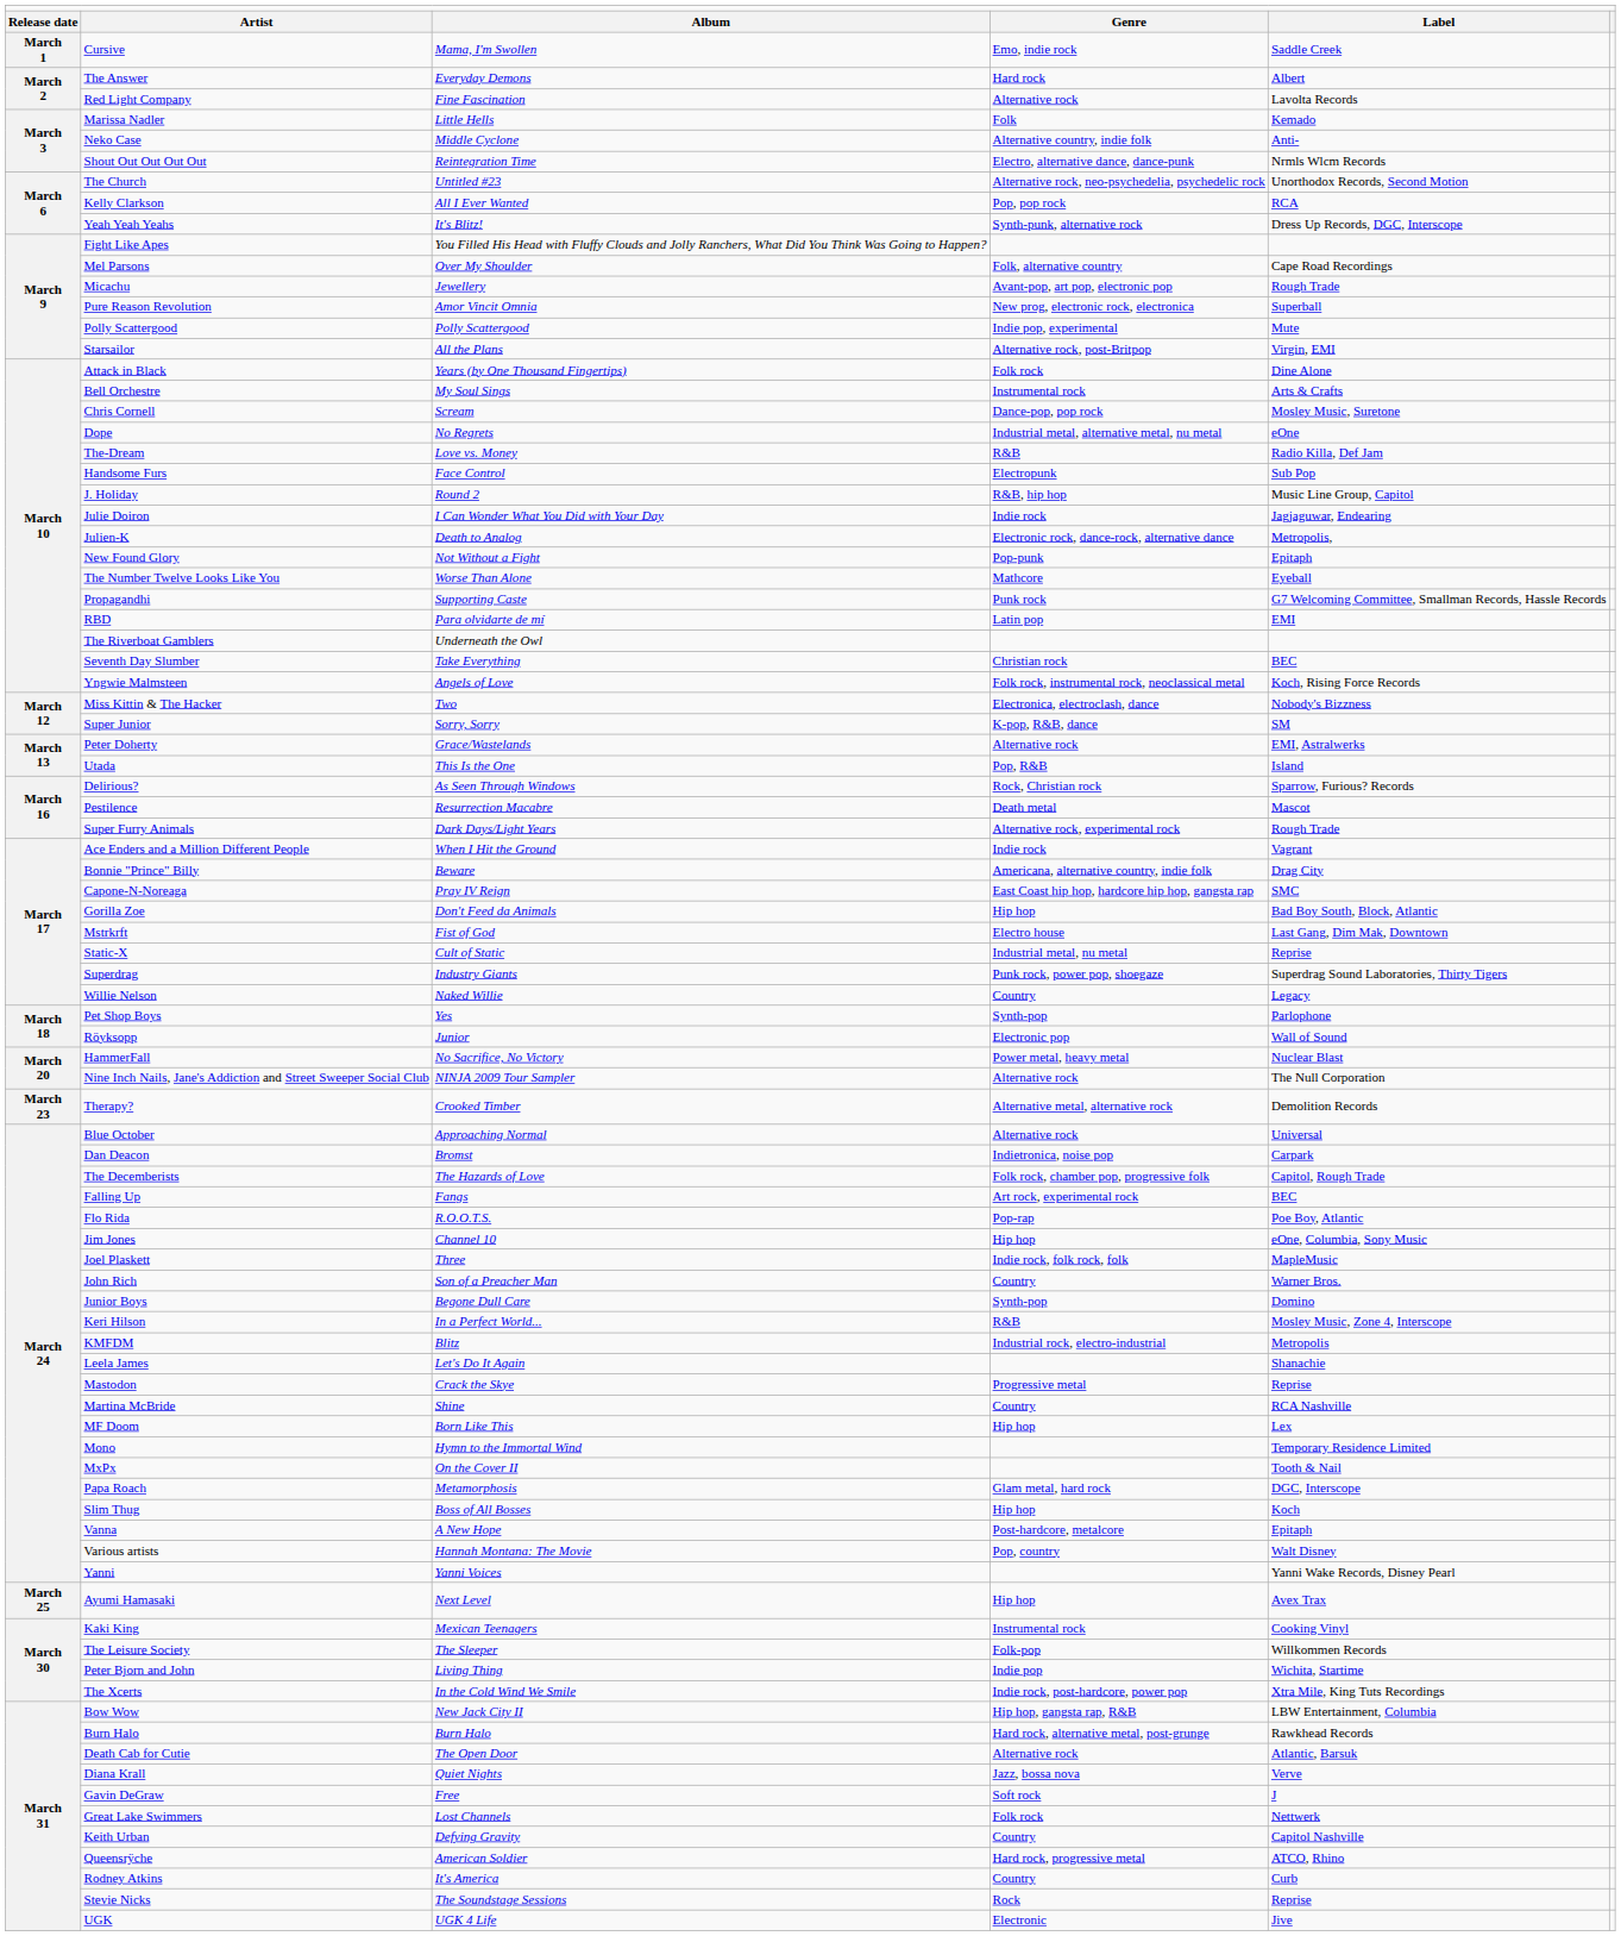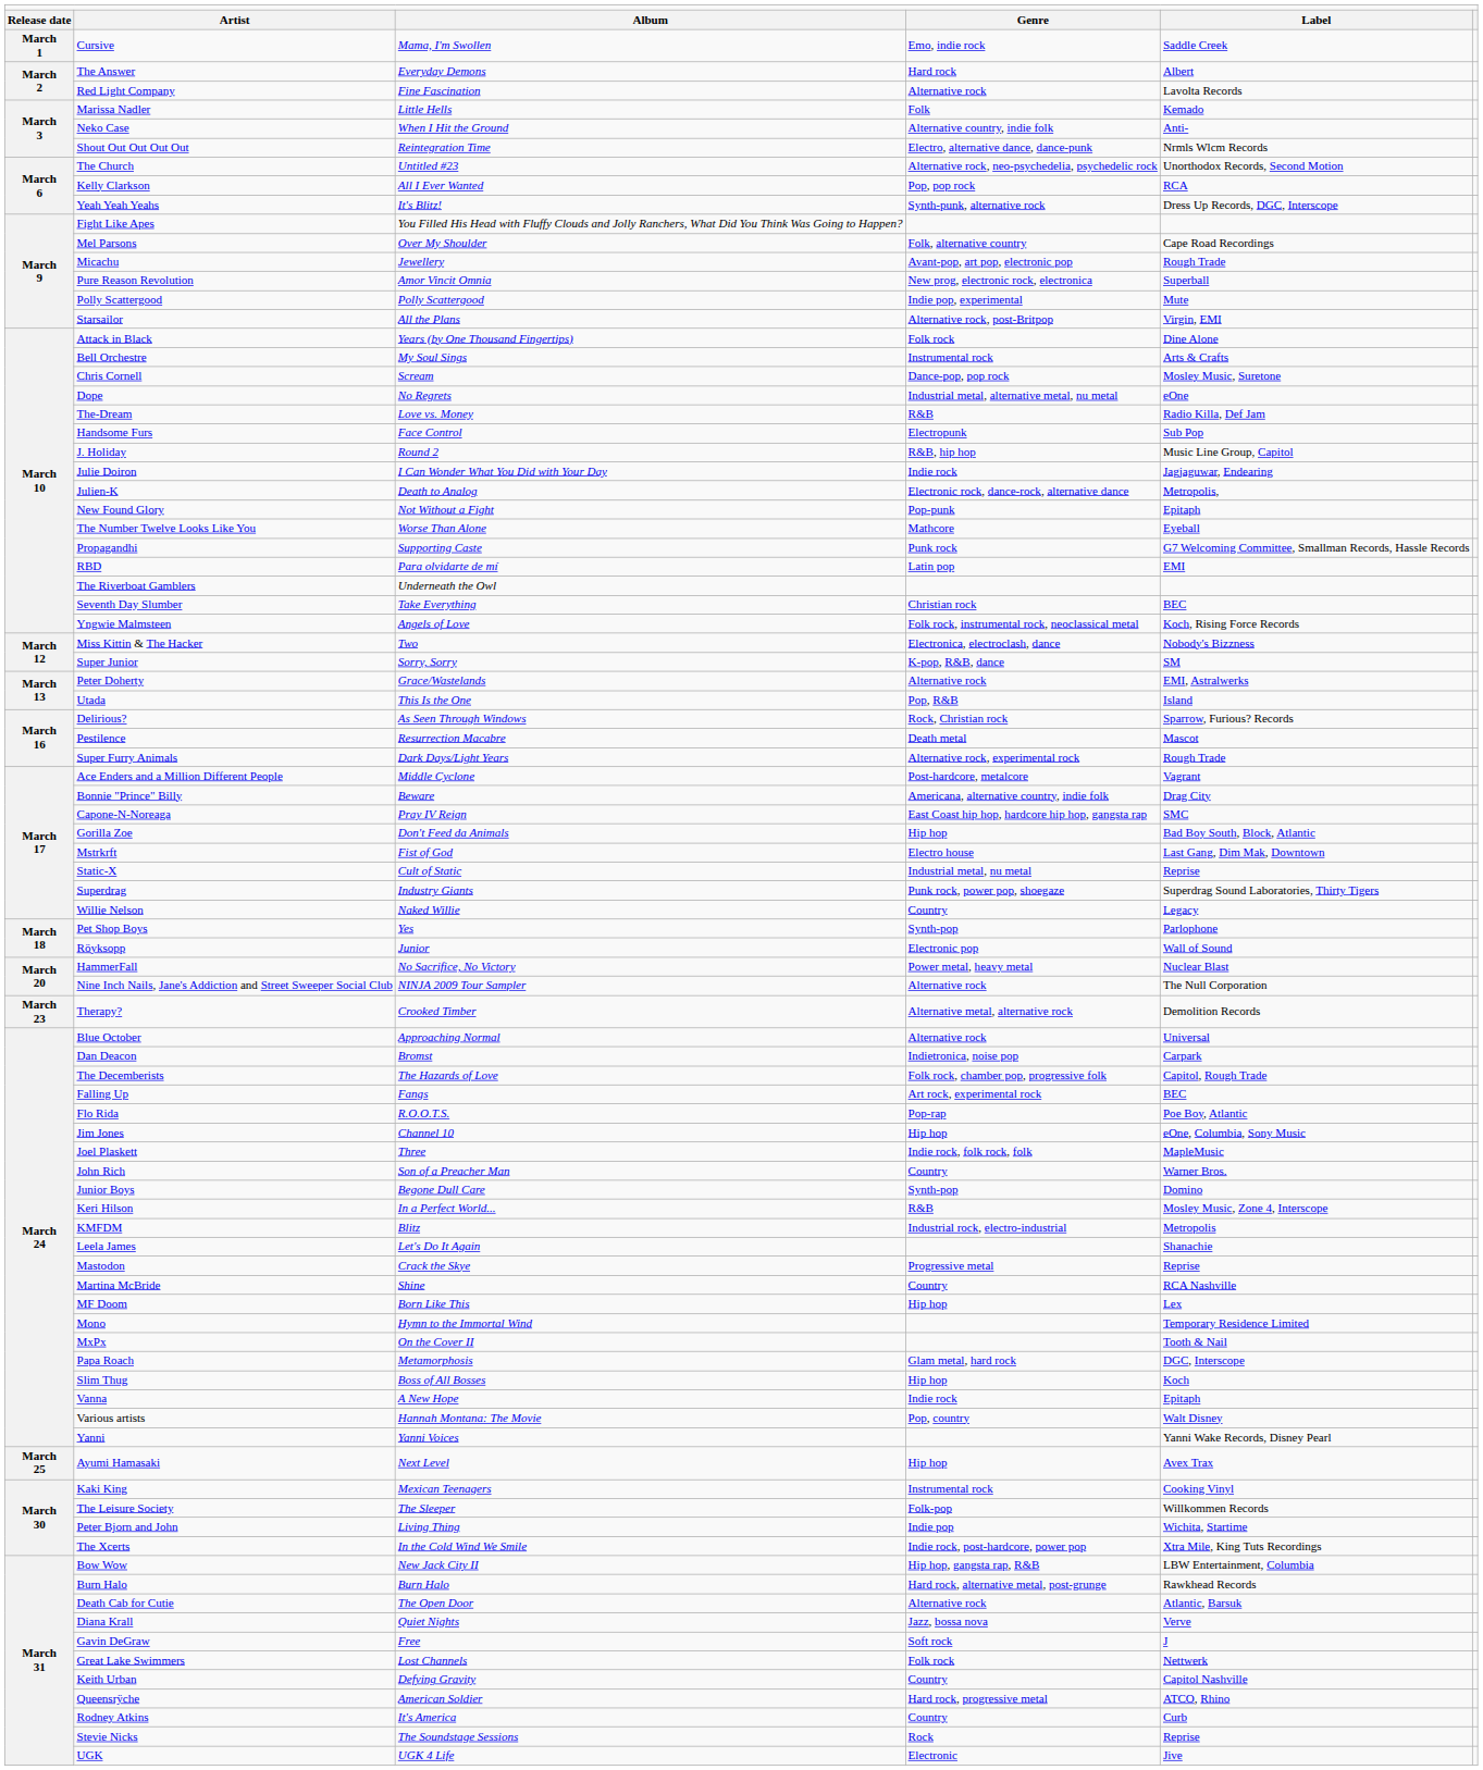Neko Case | column 3: Middle Cyclone -> When I Hit the Ground
Ace Enders and a Million Different People | column 3: When I Hit the Ground -> Middle Cyclone
Ace Enders and a Million Different People | column 4: Indie rock -> Post-hardcore, metalcore
Vanna | column 4: Post-hardcore, metalcore -> Indie rock
